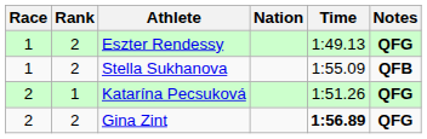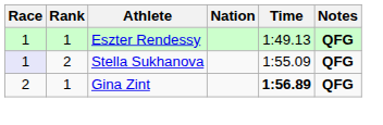Eszter Rendessy | Rank: 2 -> 1
Stella Sukhanova | Race: no background -> lavender background
Stella Sukhanova | Notes: QFB -> QFG
- row: 2 | 1 | Katarína Pecsuková | 1:51.26 | QFG
Gina Zint | Rank: 2 -> 1
